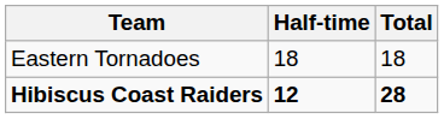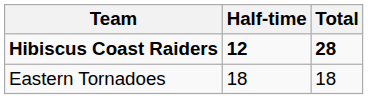rows swapped: Hibiscus Coast Raiders <-> Eastern Tornadoes
